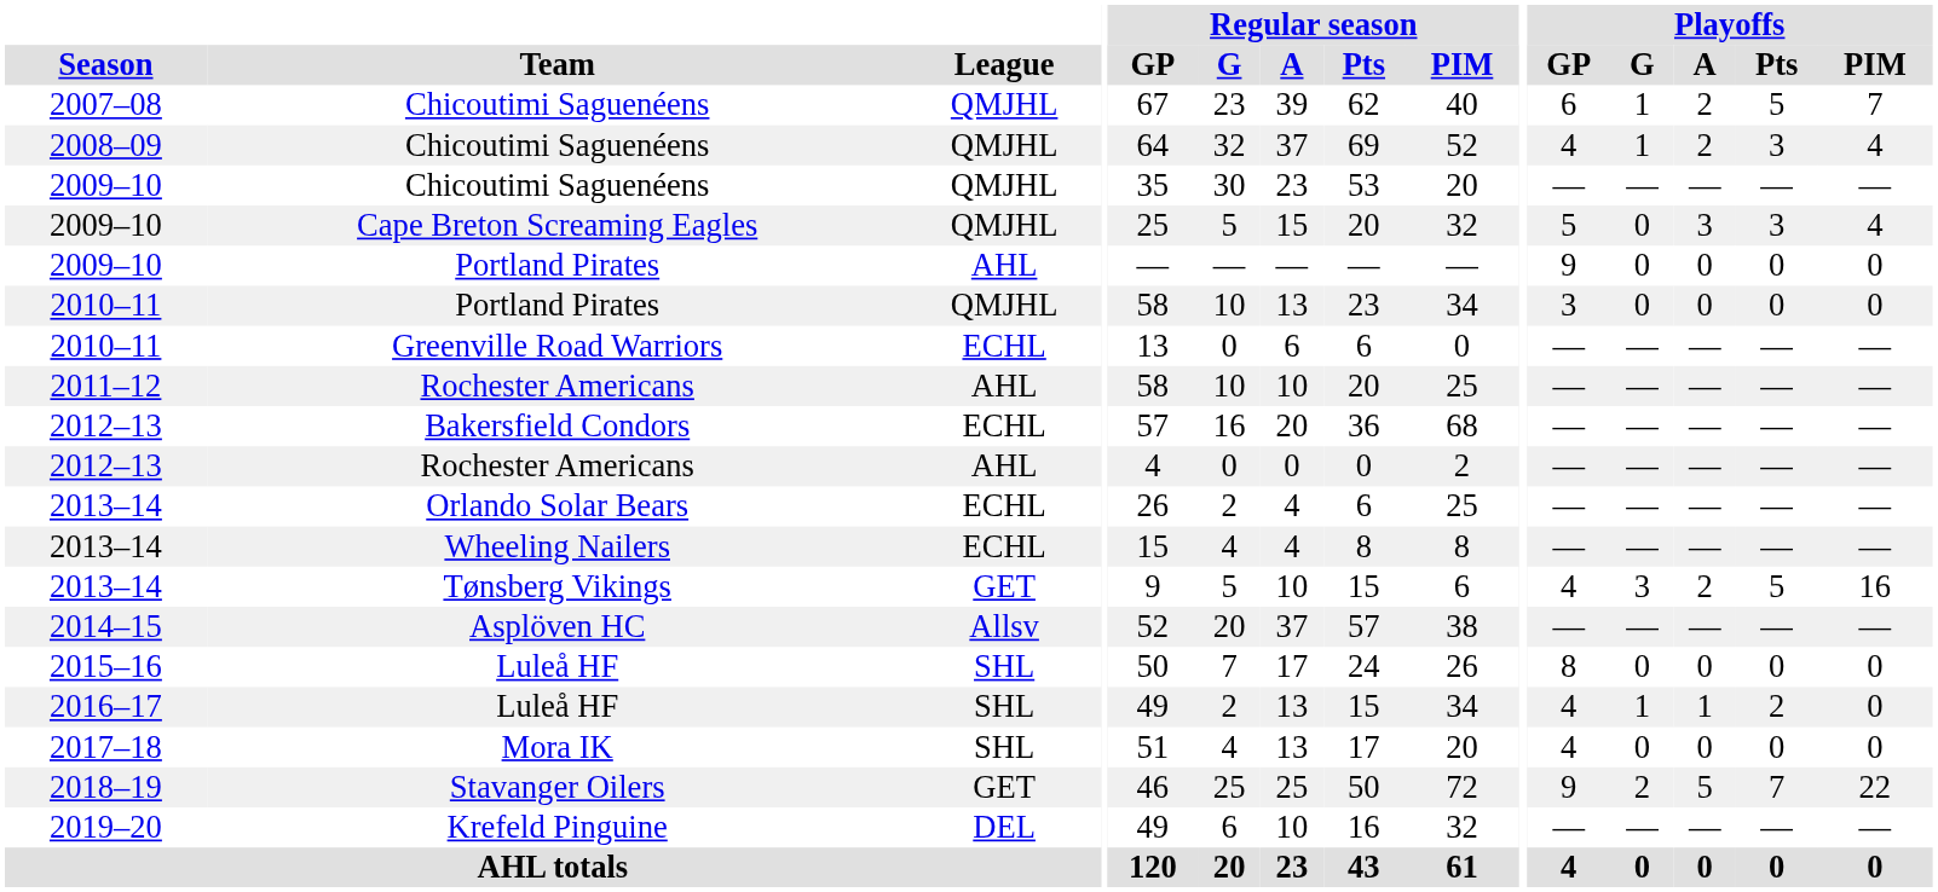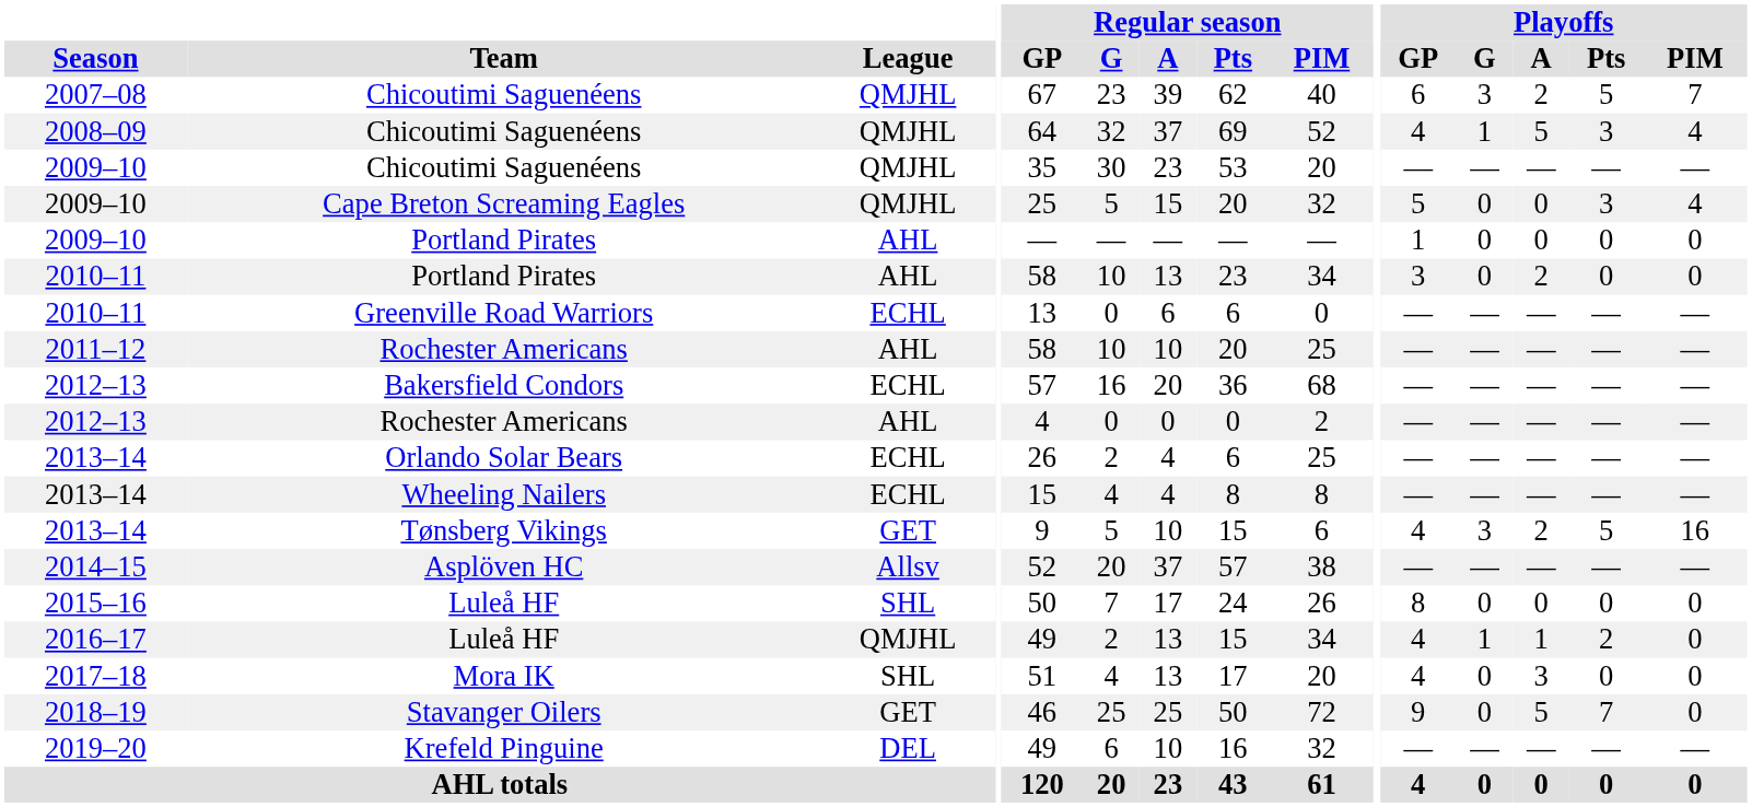2007–08 / Chicoutimi Saguenéens | Playoffs / G: 1 -> 3
2008–09 / Chicoutimi Saguenéens | Playoffs / A: 2 -> 5
Cape Breton Screaming Eagles | Playoffs / A: 3 -> 0
2009–10 / Portland Pirates | Playoffs / GP: 9 -> 1
2010–11 / Portland Pirates | League: QMJHL -> AHL
2010–11 / Portland Pirates | Playoffs / A: 0 -> 2
2016–17 / Luleå HF | League: SHL -> QMJHL
Mora IK | Playoffs / A: 0 -> 3
Stavanger Oilers | Playoffs / G: 2 -> 0
Stavanger Oilers | Playoffs / PIM: 22 -> 0
